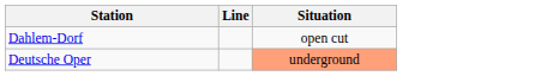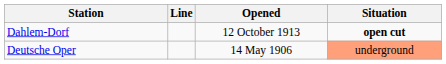+ column: Opened | 12 October 1913 | 14 May 1906
Dahlem-Dorf | Situation: normal -> bold
